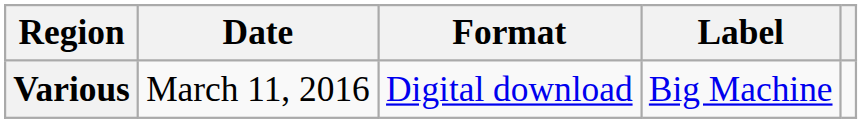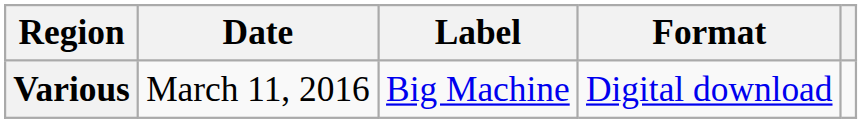columns swapped: Format <-> Label
